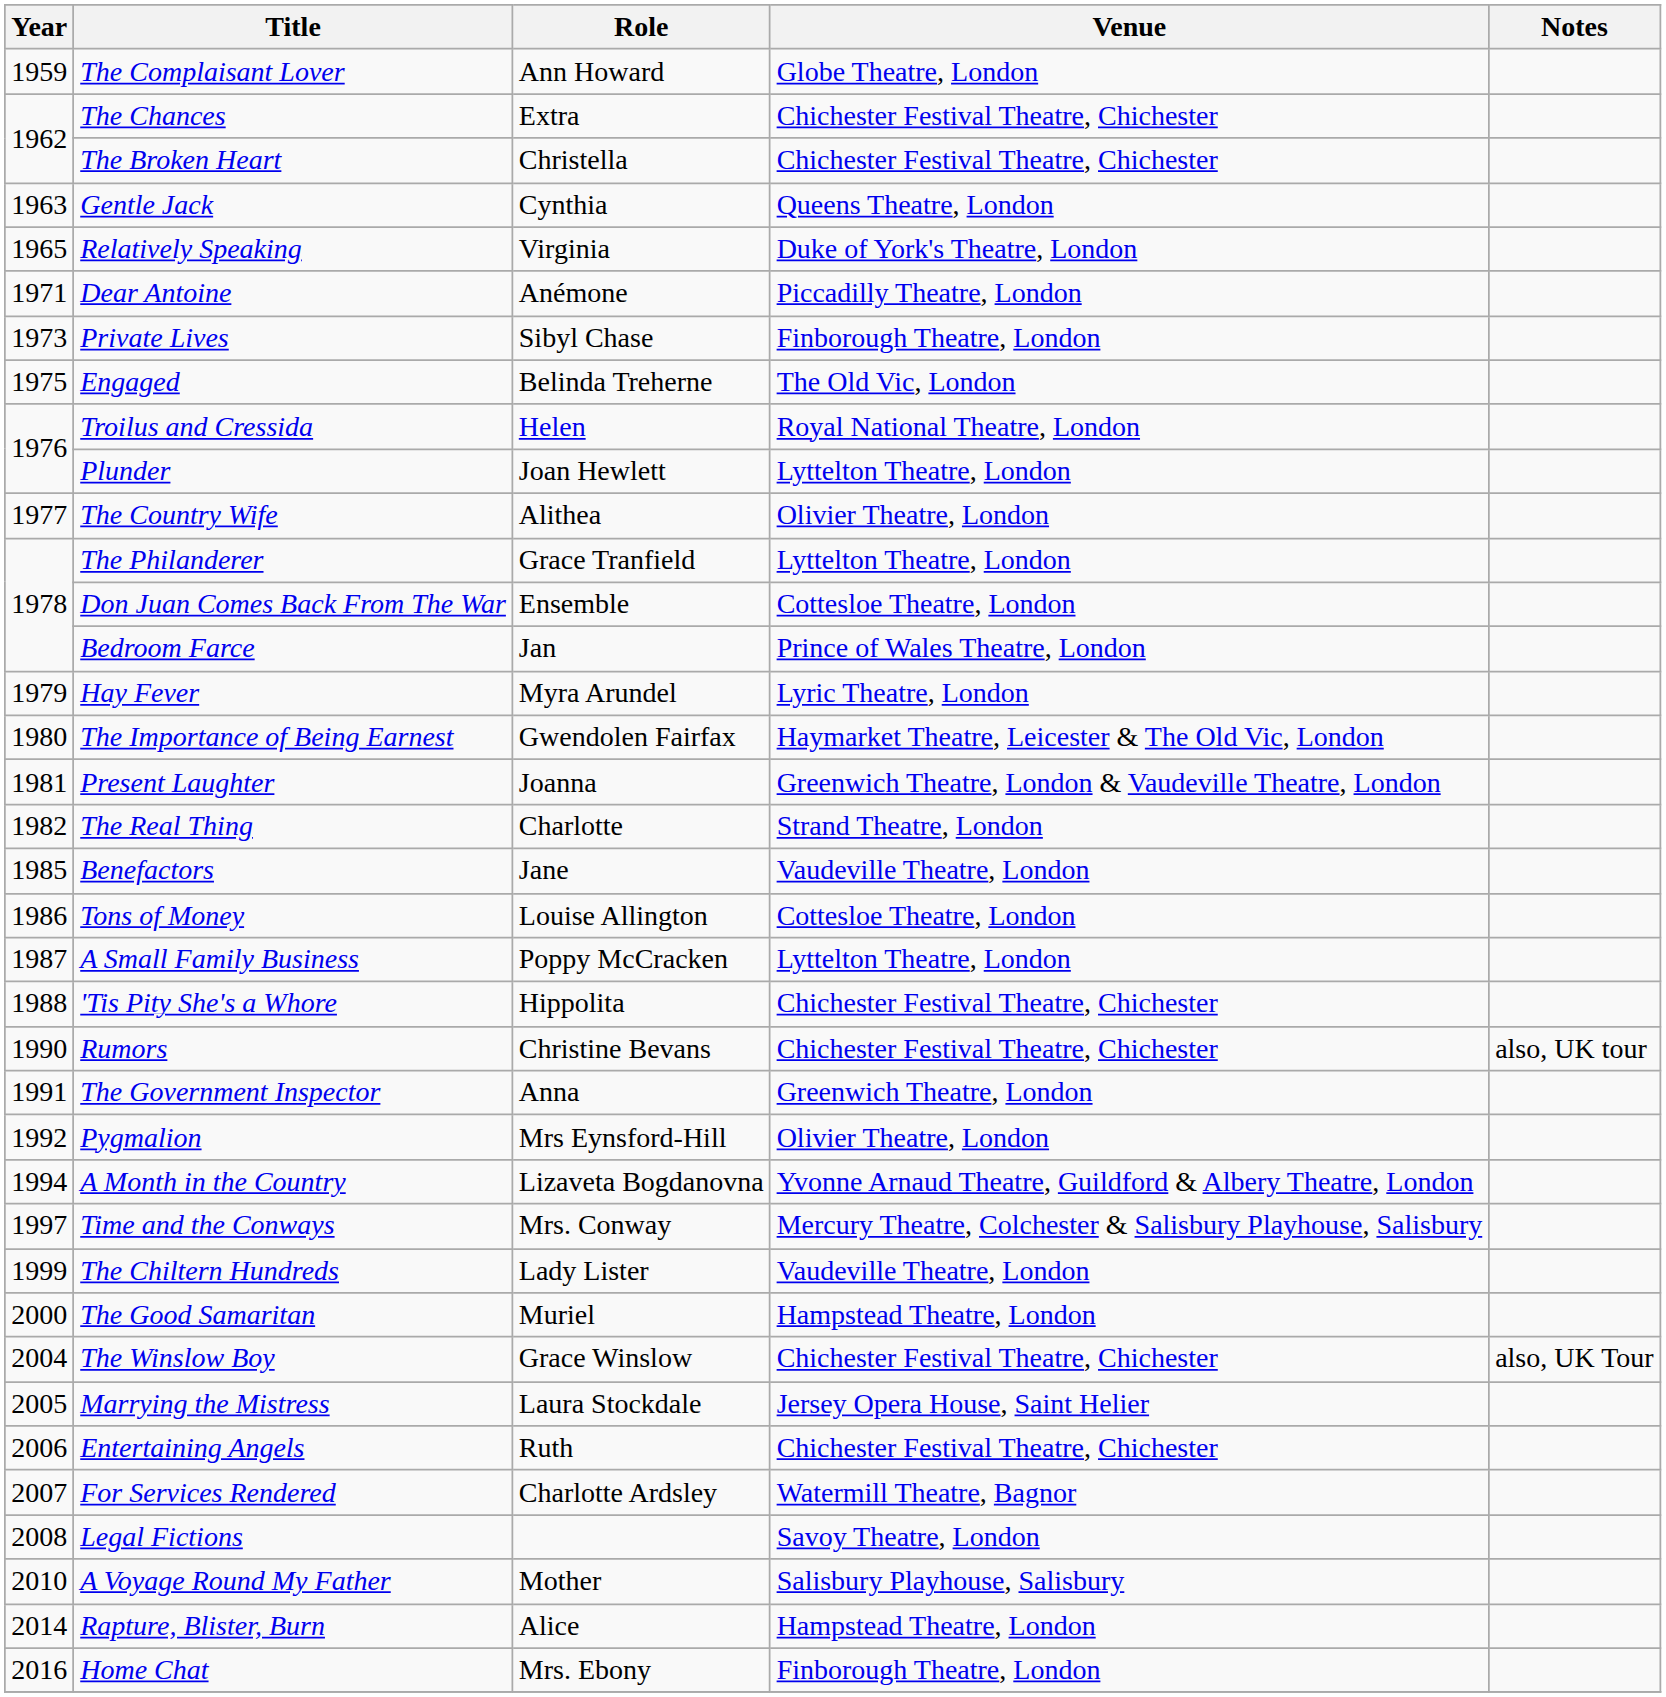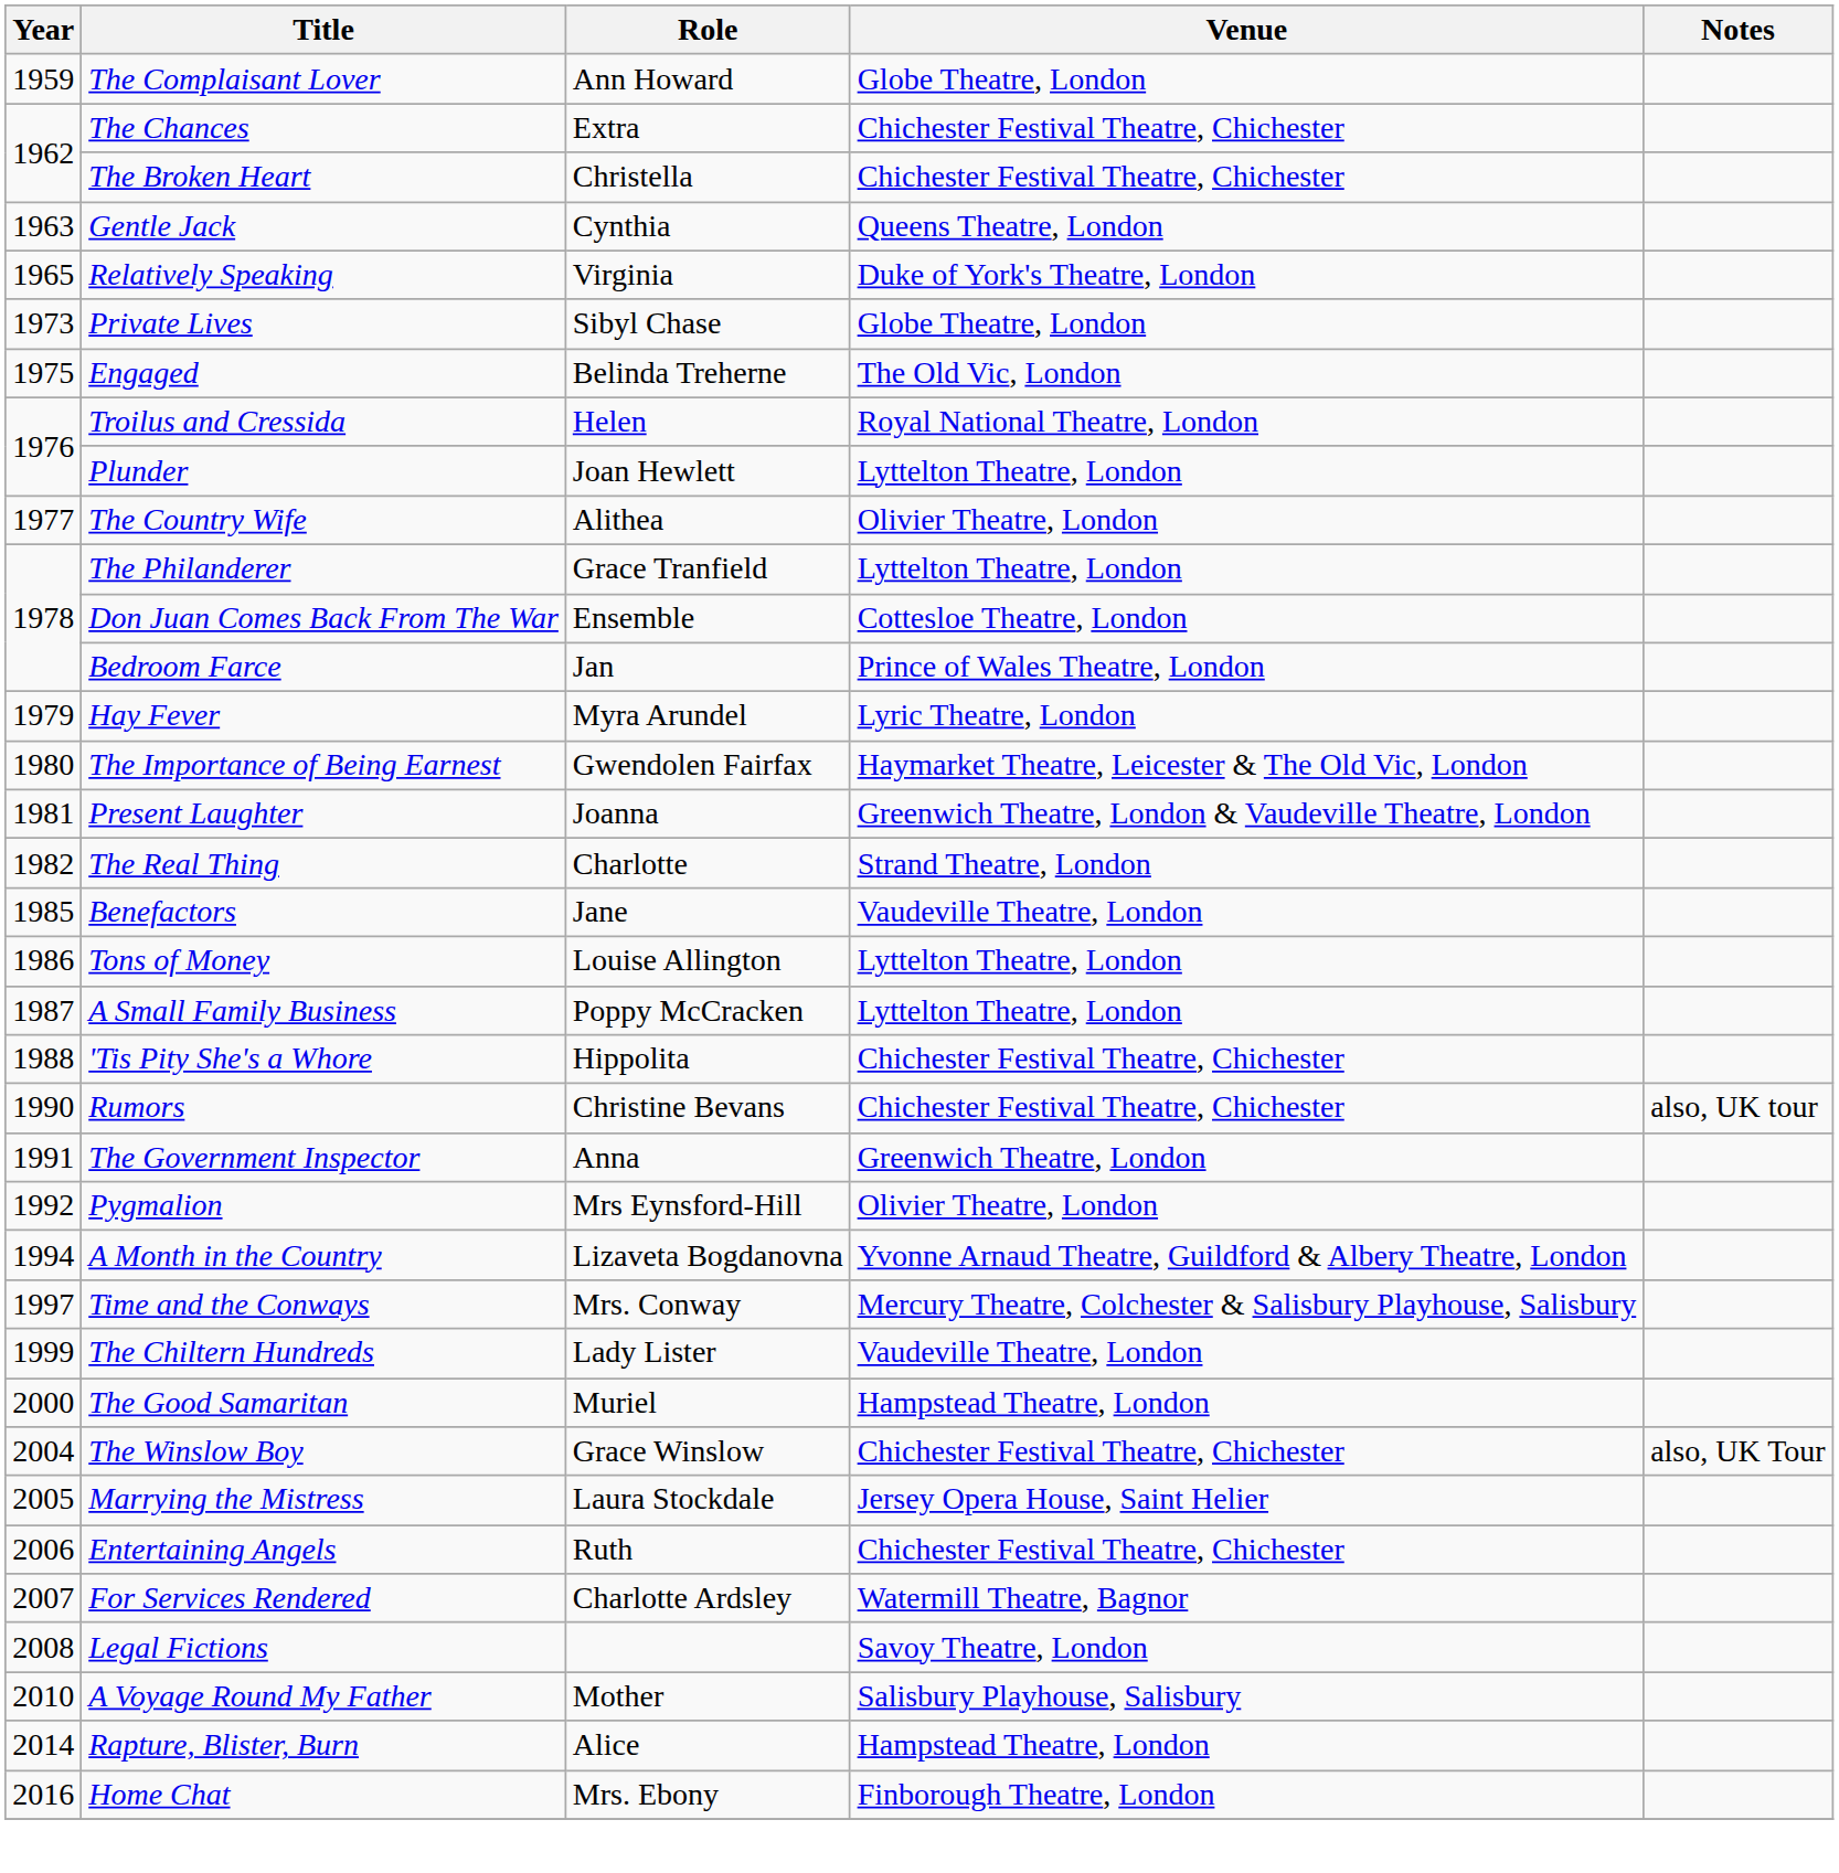- row: 1971 | Dear Antoine | Anémone | Piccadilly Theatre, London
Private Lives | Venue: Finborough Theatre, London -> Globe Theatre, London
Tons of Money | Venue: Cottesloe Theatre, London -> Lyttelton Theatre, London
